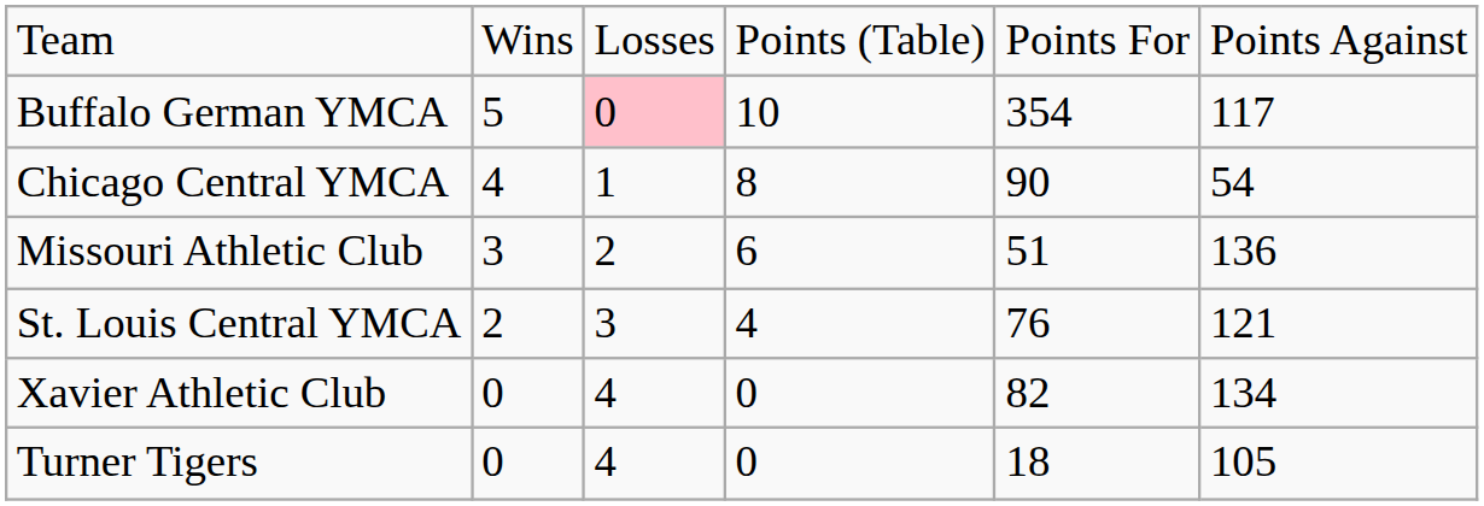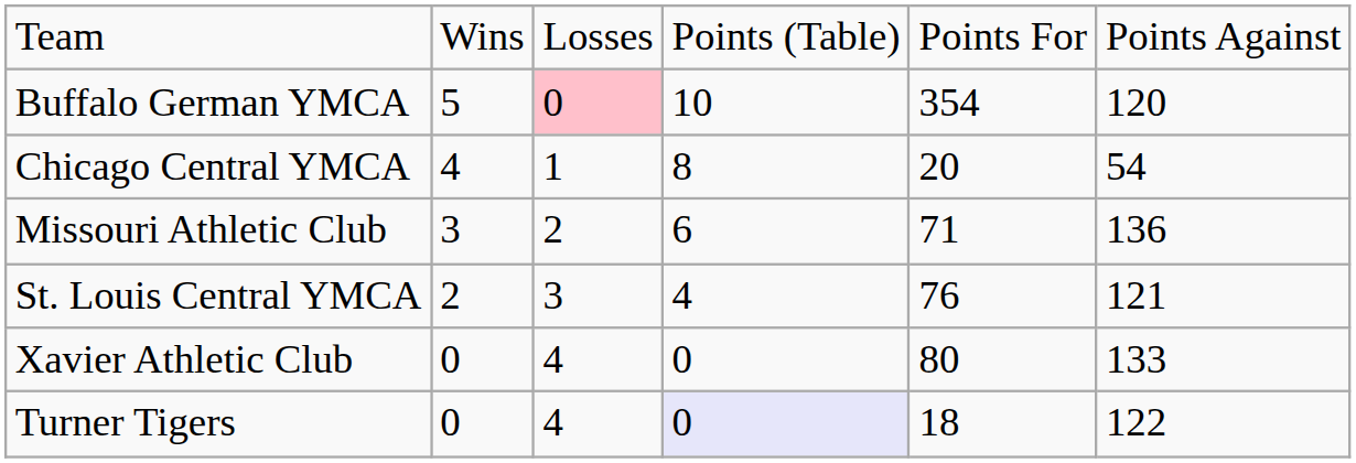Buffalo German YMCA | column 6: 117 -> 120
Chicago Central YMCA | column 5: 90 -> 20
Missouri Athletic Club | column 5: 51 -> 71
Xavier Athletic Club | column 5: 82 -> 80
Xavier Athletic Club | column 6: 134 -> 133
Turner Tigers | column 4: no background -> lavender background
Turner Tigers | column 6: 105 -> 122
